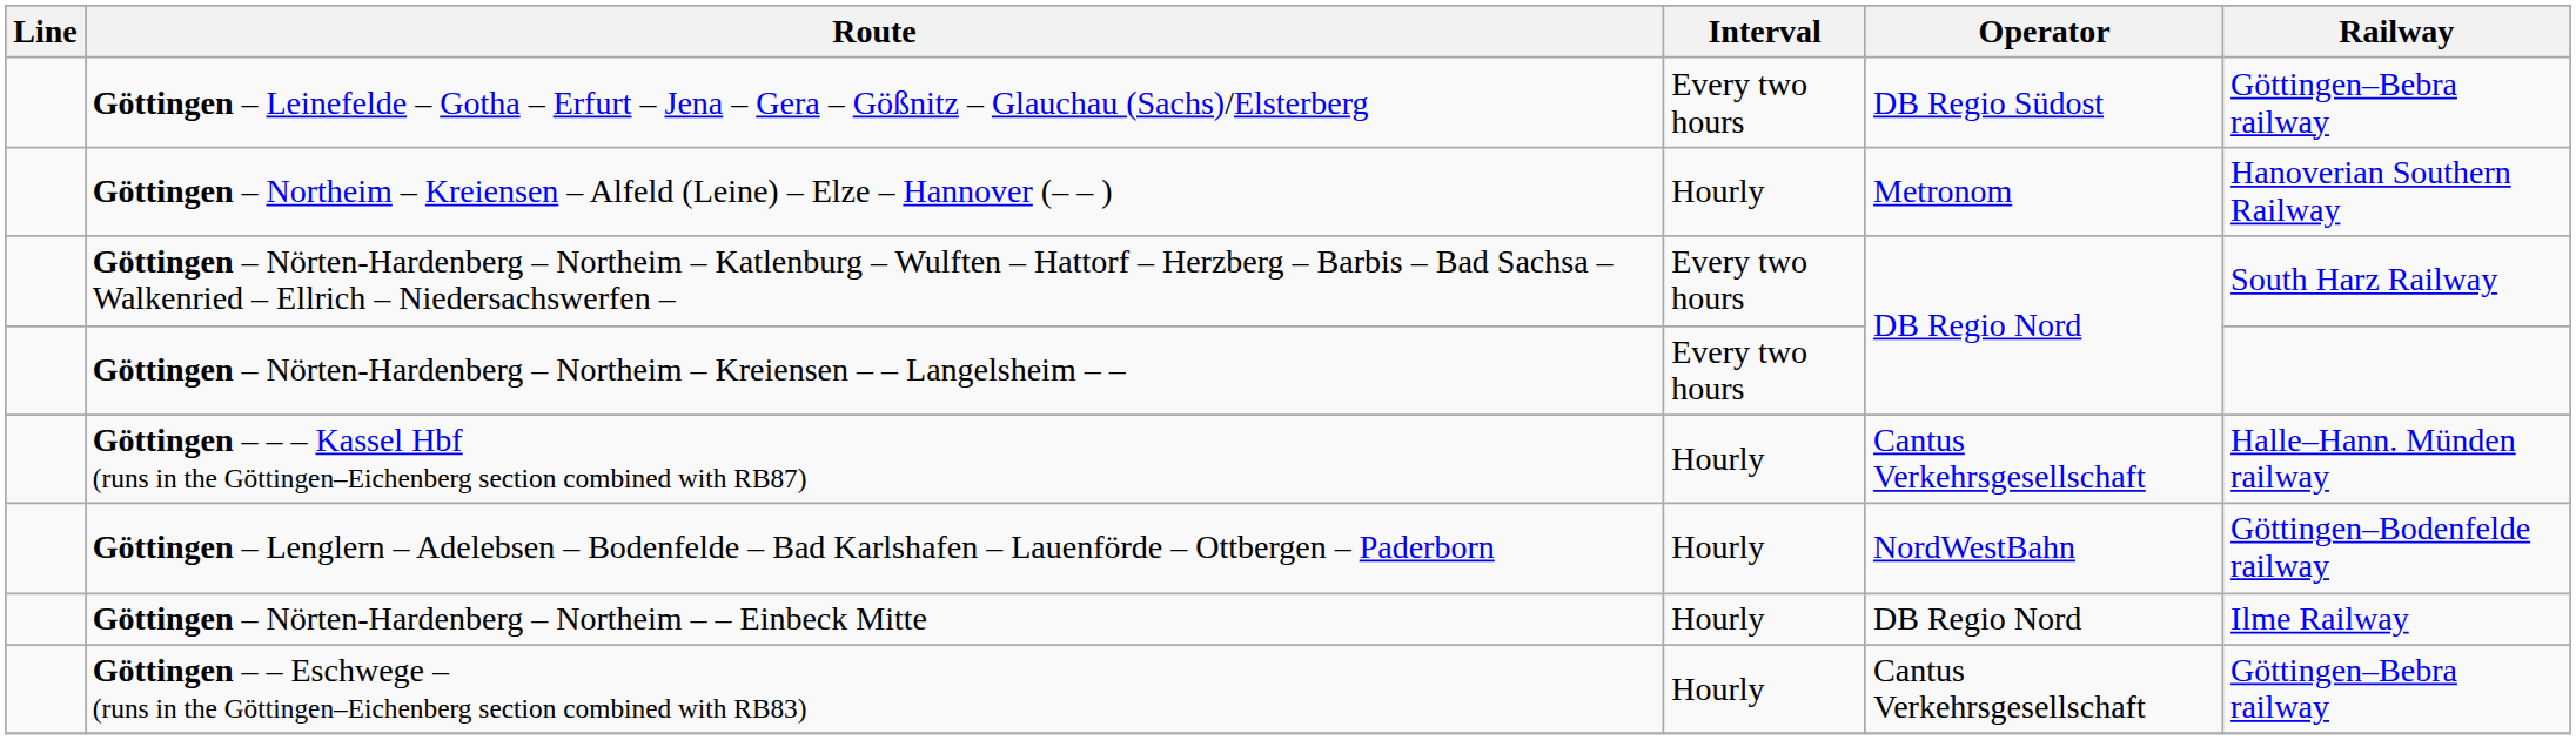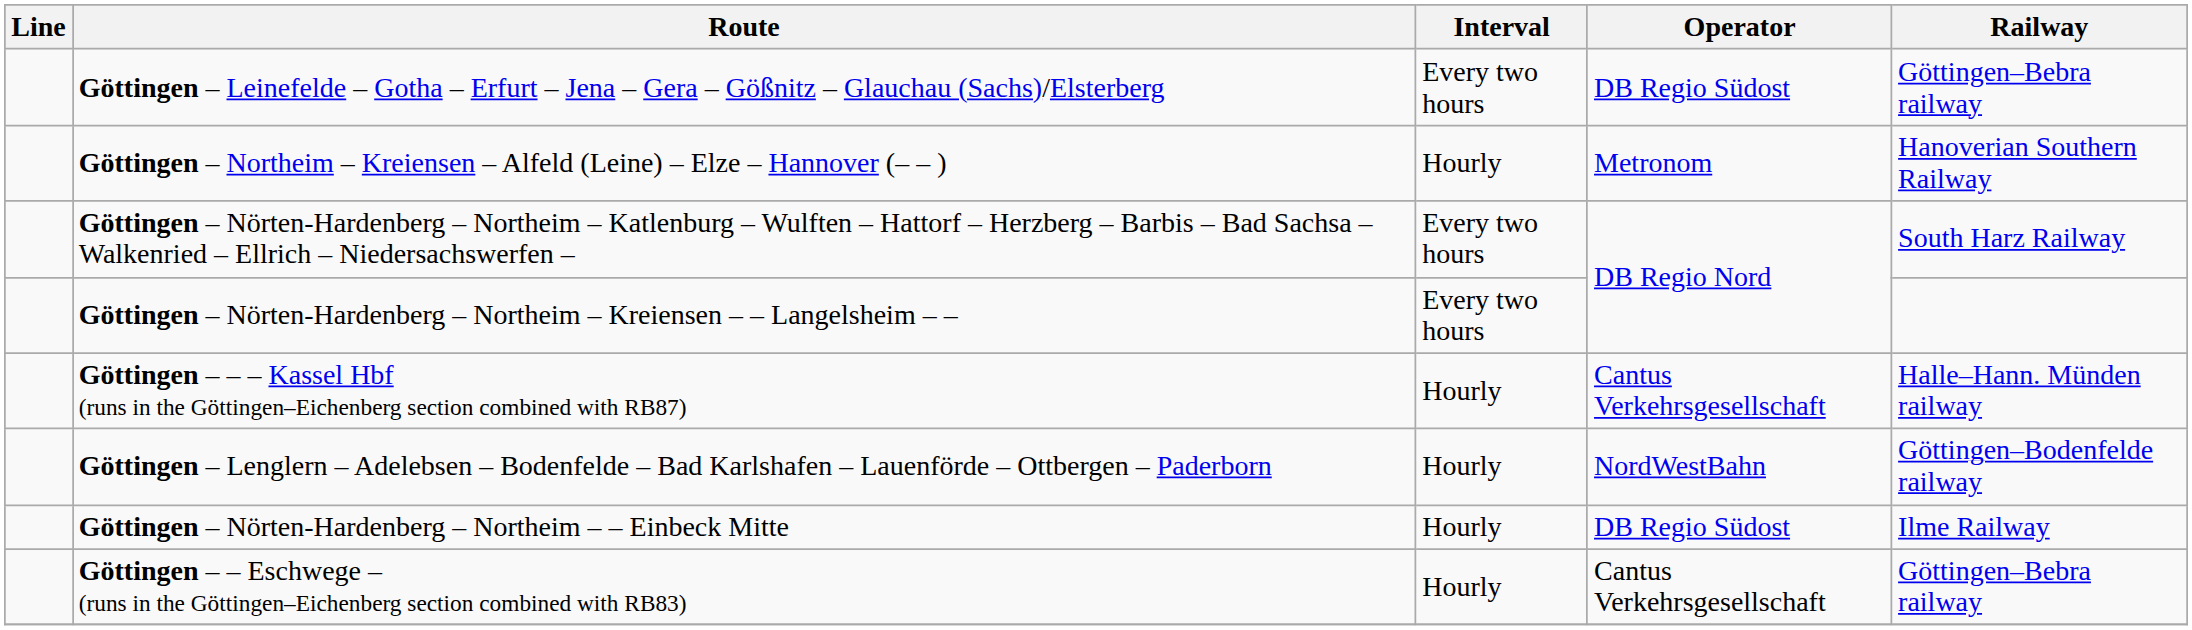Göttingen – Nörten-Hardenberg – Northeim – – Einbeck Mitte | Operator: DB Regio Nord -> DB Regio Südost
